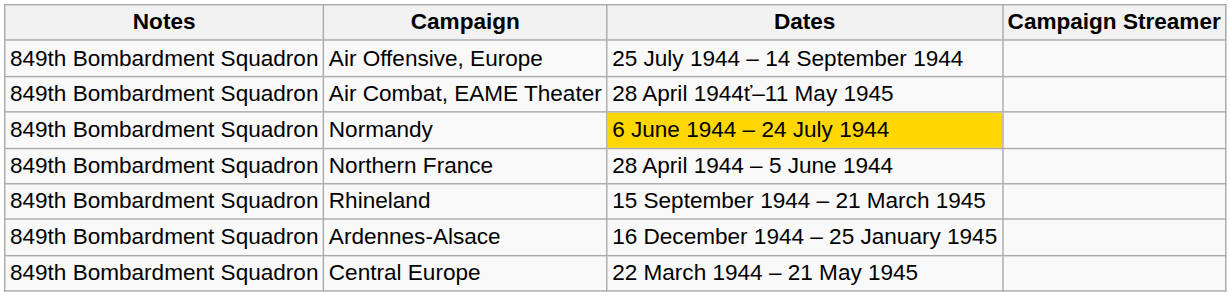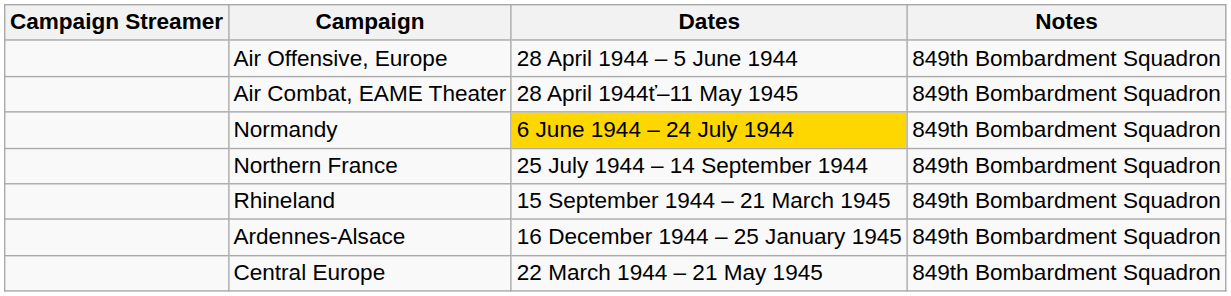columns swapped: Campaign Streamer <-> Notes
Air Offensive, Europe | Dates: 25 July 1944 – 14 September 1944 -> 28 April 1944 – 5 June 1944
Northern France | Dates: 28 April 1944 – 5 June 1944 -> 25 July 1944 – 14 September 1944
